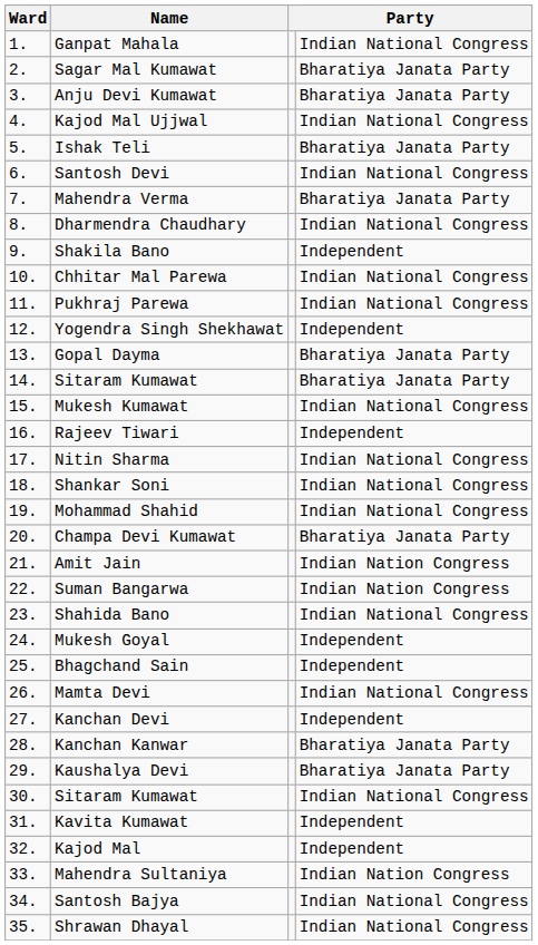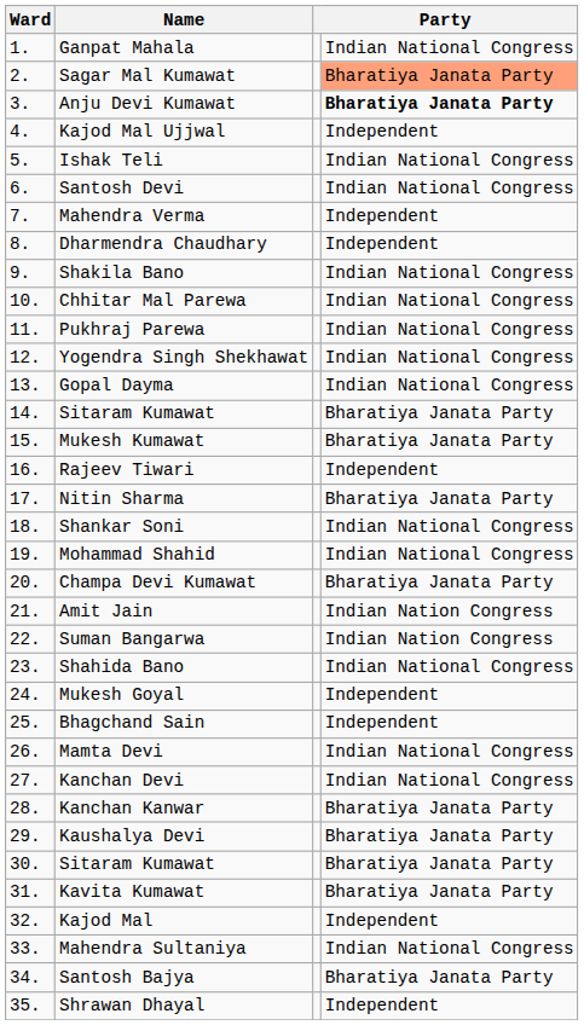Sagar Mal Kumawat | column 4: no background -> lightsalmon background
Anju Devi Kumawat | column 4: normal -> bold
Kajod Mal Ujjwal | column 4: Indian National Congress -> Independent
Ishak Teli | column 4: Bharatiya Janata Party -> Indian National Congress
Mahendra Verma | column 4: Bharatiya Janata Party -> Independent
Dharmendra Chaudhary | column 4: Indian National Congress -> Independent
Shakila Bano | column 4: Independent -> Indian National Congress
Yogendra Singh Shekhawat | column 4: Independent -> Indian National Congress
Gopal Dayma | column 4: Bharatiya Janata Party -> Indian National Congress
Mukesh Kumawat | column 4: Indian National Congress -> Bharatiya Janata Party
Nitin Sharma | column 4: Indian National Congress -> Bharatiya Janata Party
Kanchan Devi | column 4: Independent -> Indian National Congress
30. / Sitaram Kumawat | column 4: Indian National Congress -> Bharatiya Janata Party
Kavita Kumawat | column 4: Independent -> Bharatiya Janata Party
Mahendra Sultaniya | column 4: Indian Nation Congress -> Indian National Congress
Santosh Bajya | column 4: Indian National Congress -> Bharatiya Janata Party
Shrawan Dhayal | column 4: Indian National Congress -> Independent
